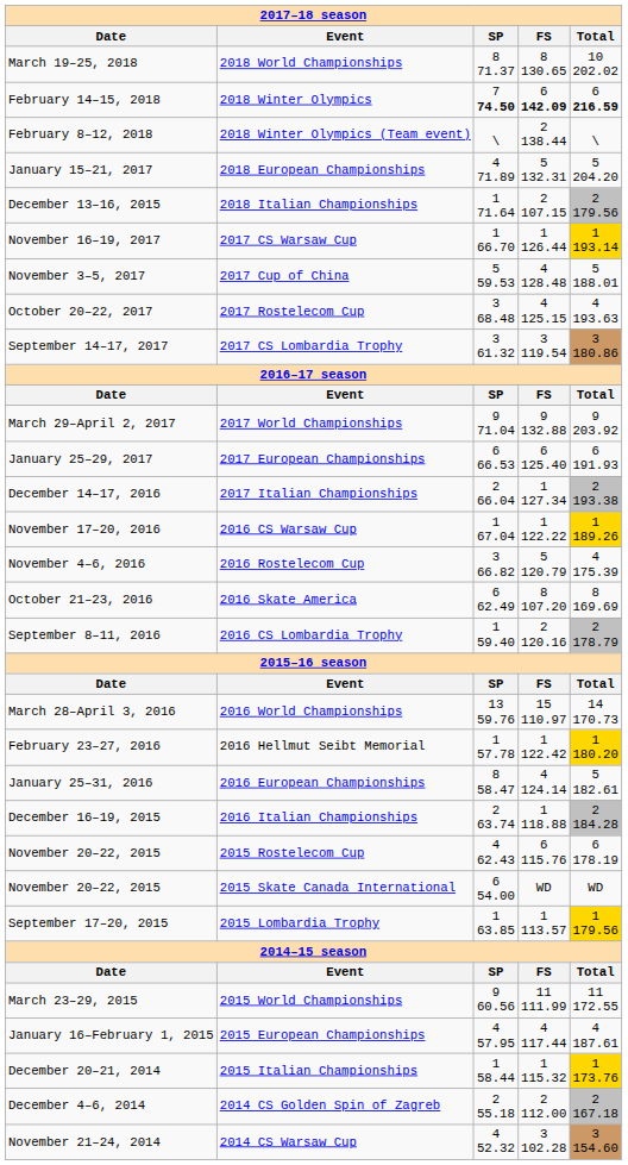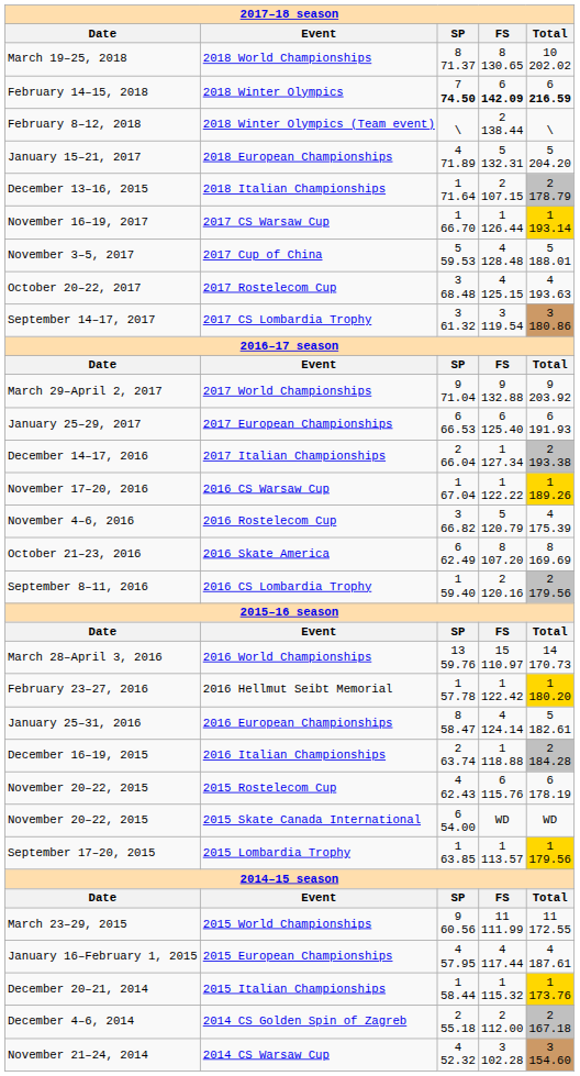2018 Italian Championships | Total: 2 179.56 -> 2 178.79
2016 CS Lombardia Trophy | Total: 2 178.79 -> 2 179.56
